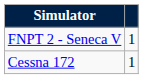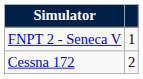Cessna 172 | column 2: 1 -> 2
